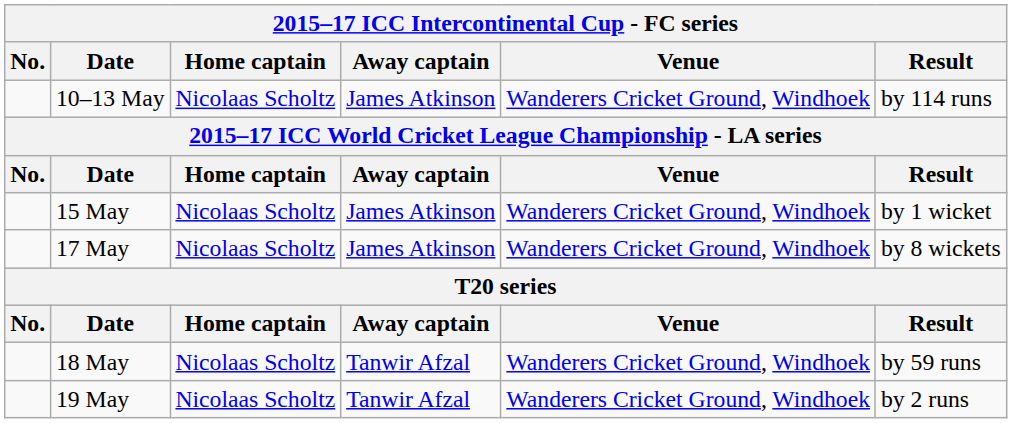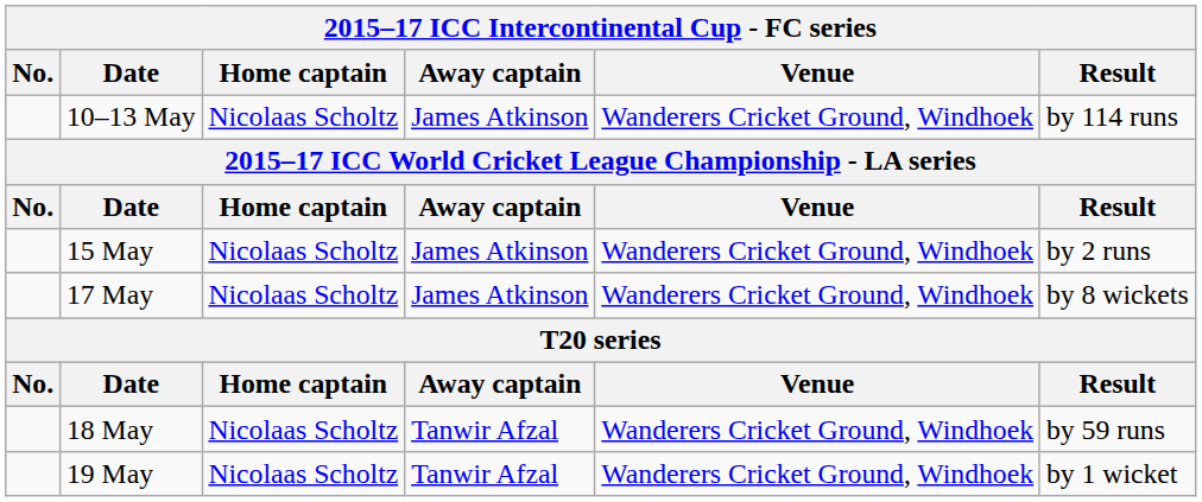15 May | Result: by 1 wicket -> by 2 runs
19 May | Result: by 2 runs -> by 1 wicket
